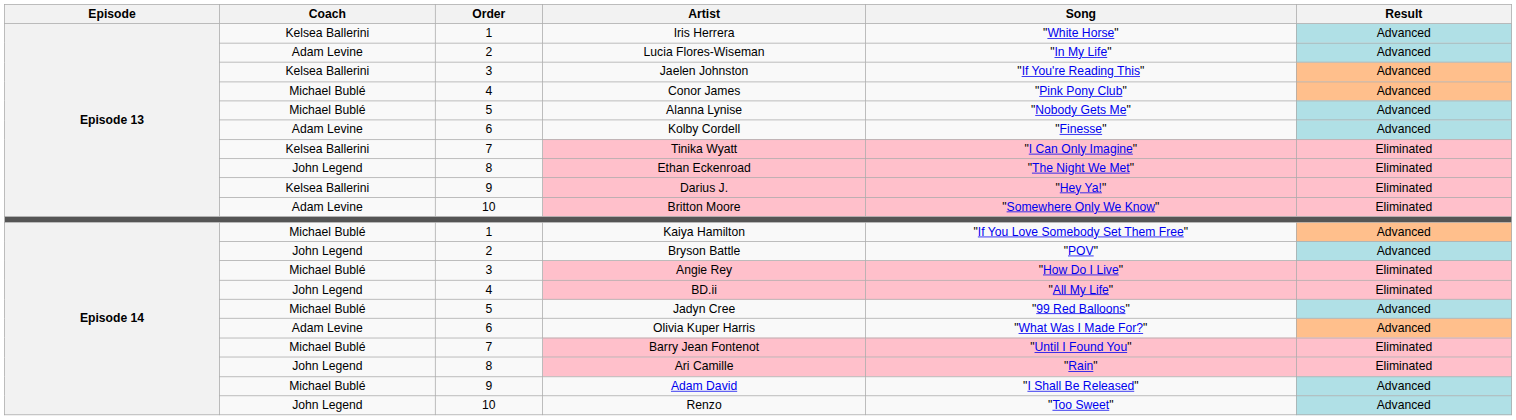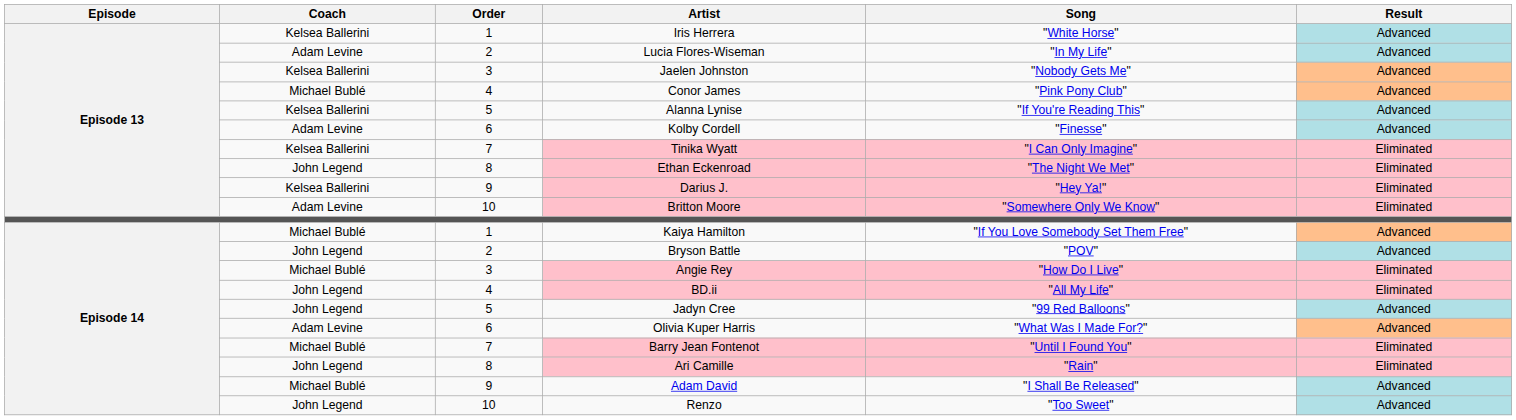Jaelen Johnston | Song: "If You're Reading This" -> "Nobody Gets Me"
Alanna Lynise | Coach: Michael Bublé -> Kelsea Ballerini
Alanna Lynise | Song: "Nobody Gets Me" -> "If You're Reading This"
Jadyn Cree | Coach: Michael Bublé -> John Legend
